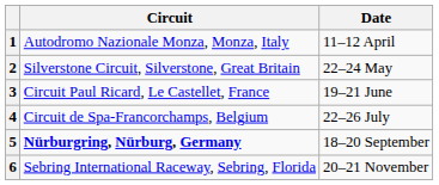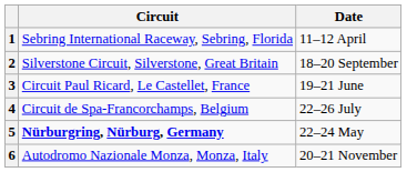1 | Circuit: Autodromo Nazionale Monza, Monza, Italy -> Sebring International Raceway, Sebring, Florida
2 | Date: 22–24 May -> 18–20 September
5 | Date: 18–20 September -> 22–24 May
6 | Circuit: Sebring International Raceway, Sebring, Florida -> Autodromo Nazionale Monza, Monza, Italy
